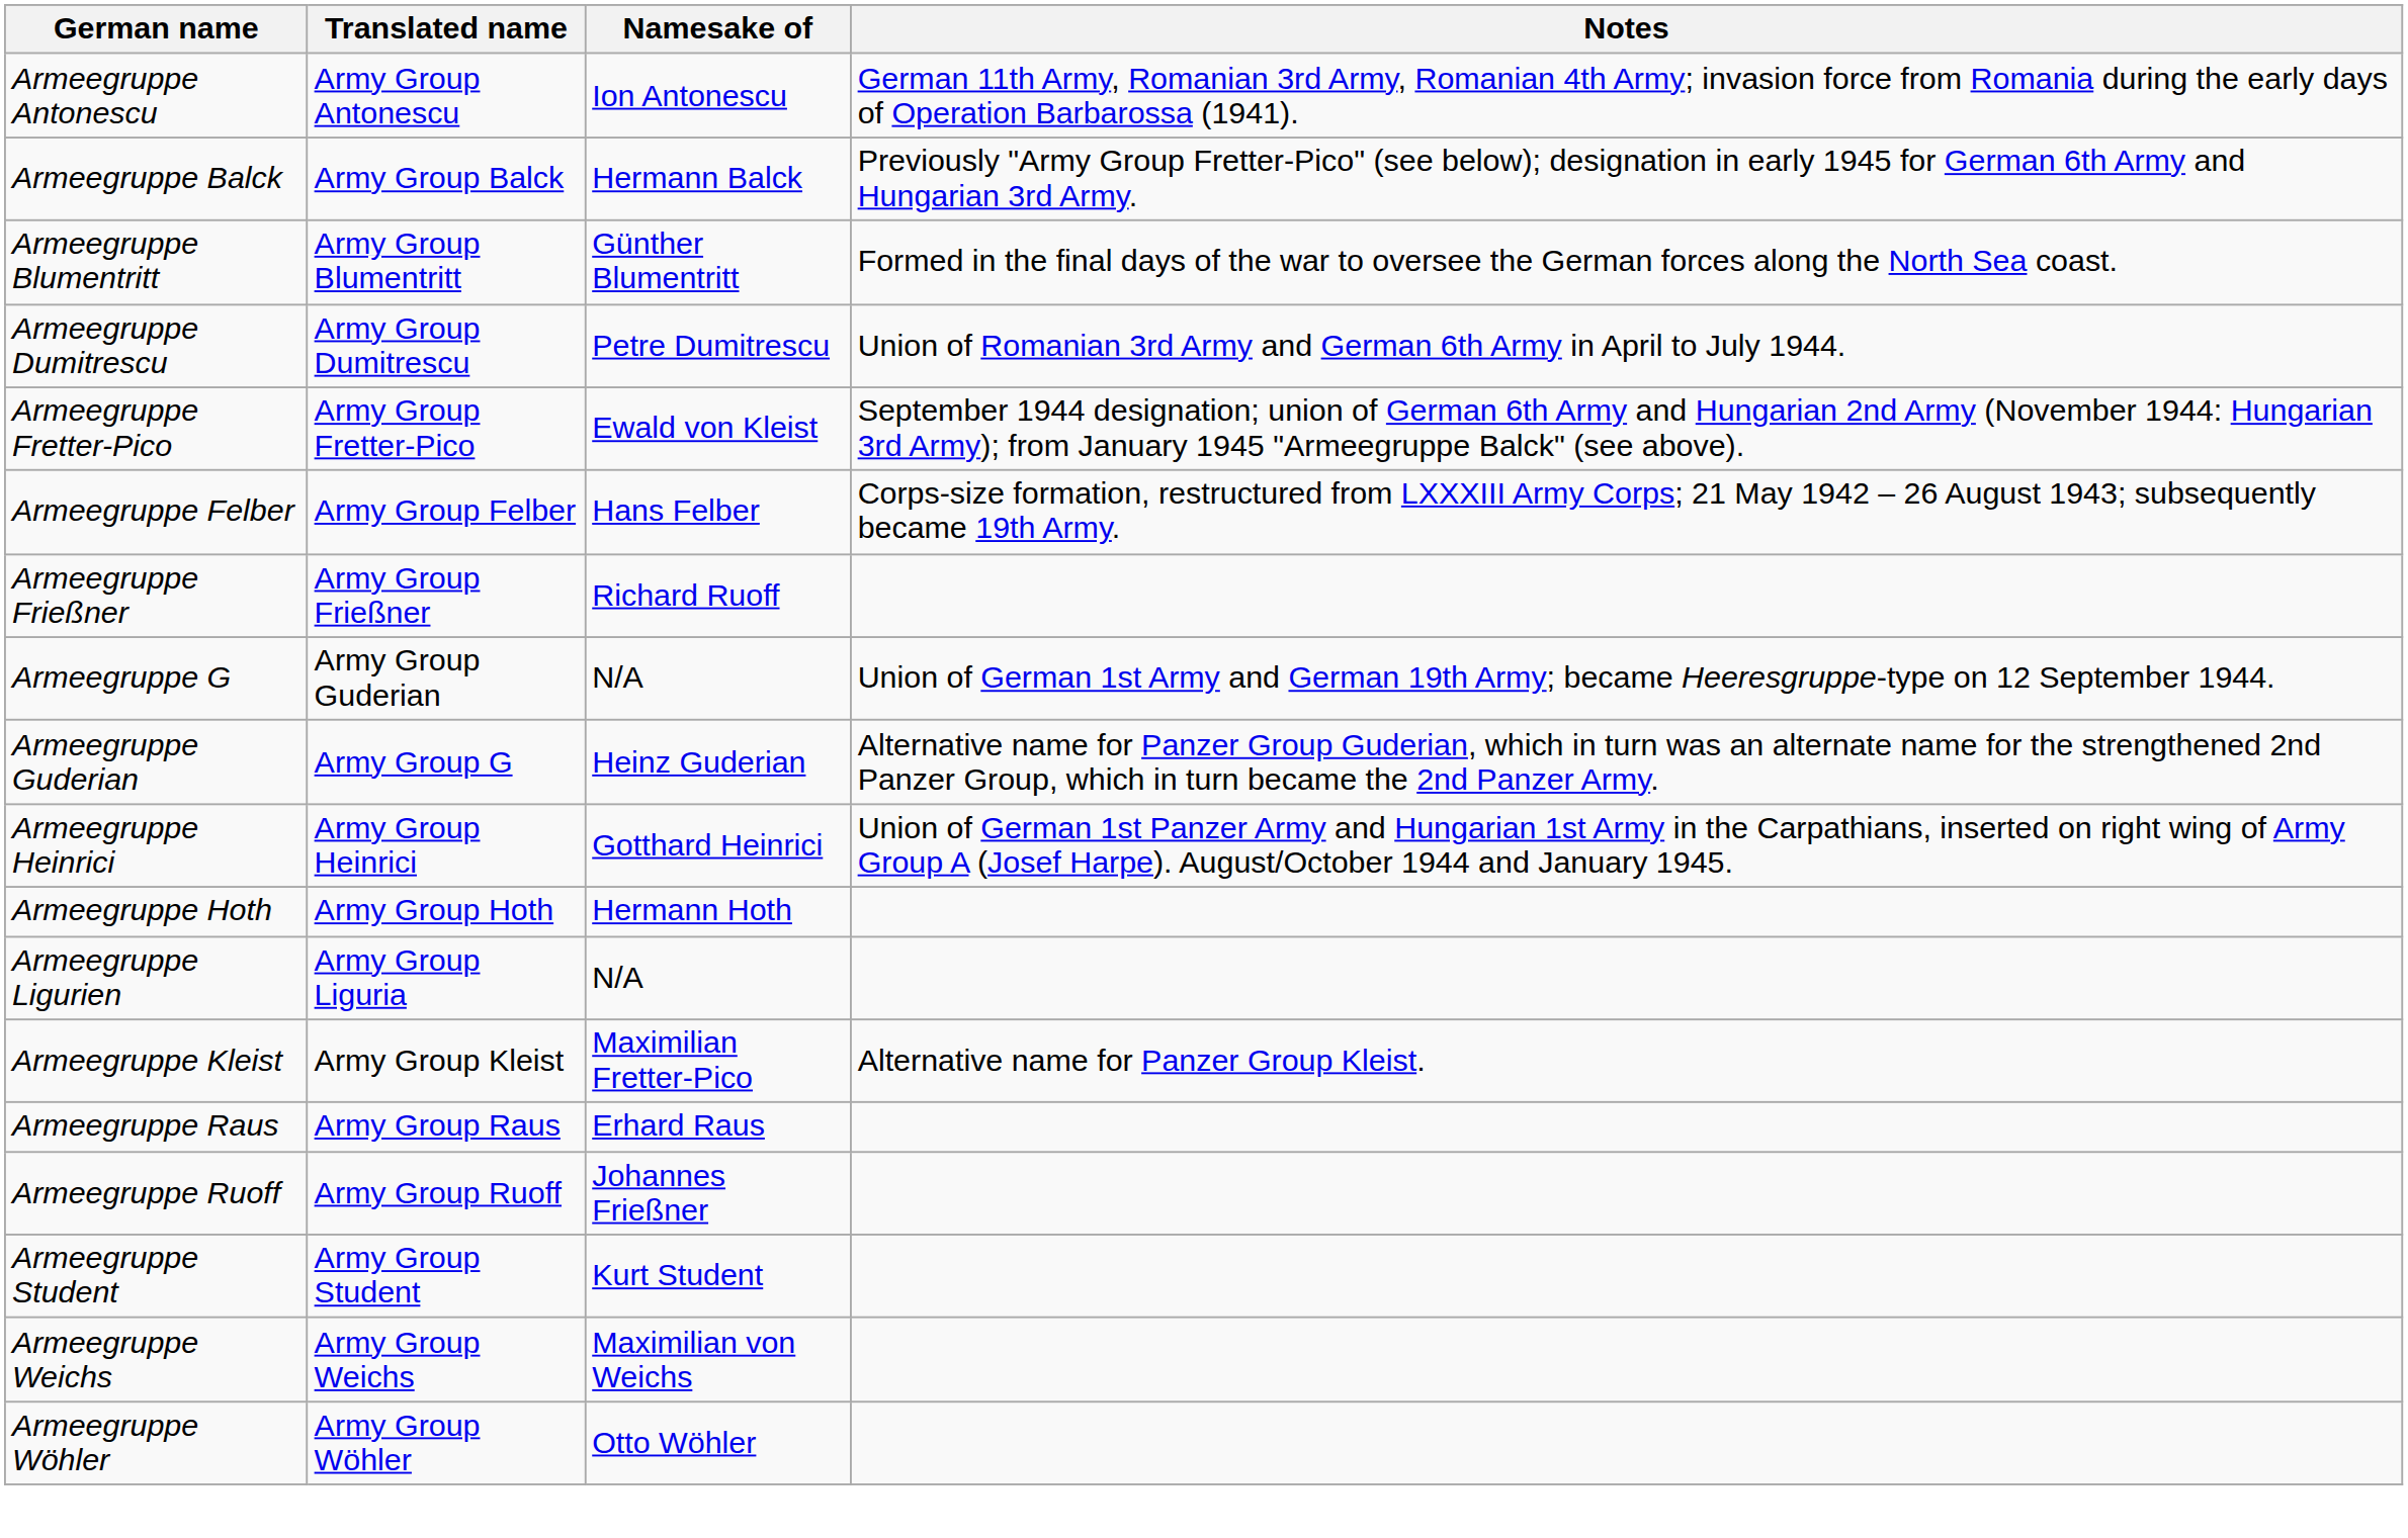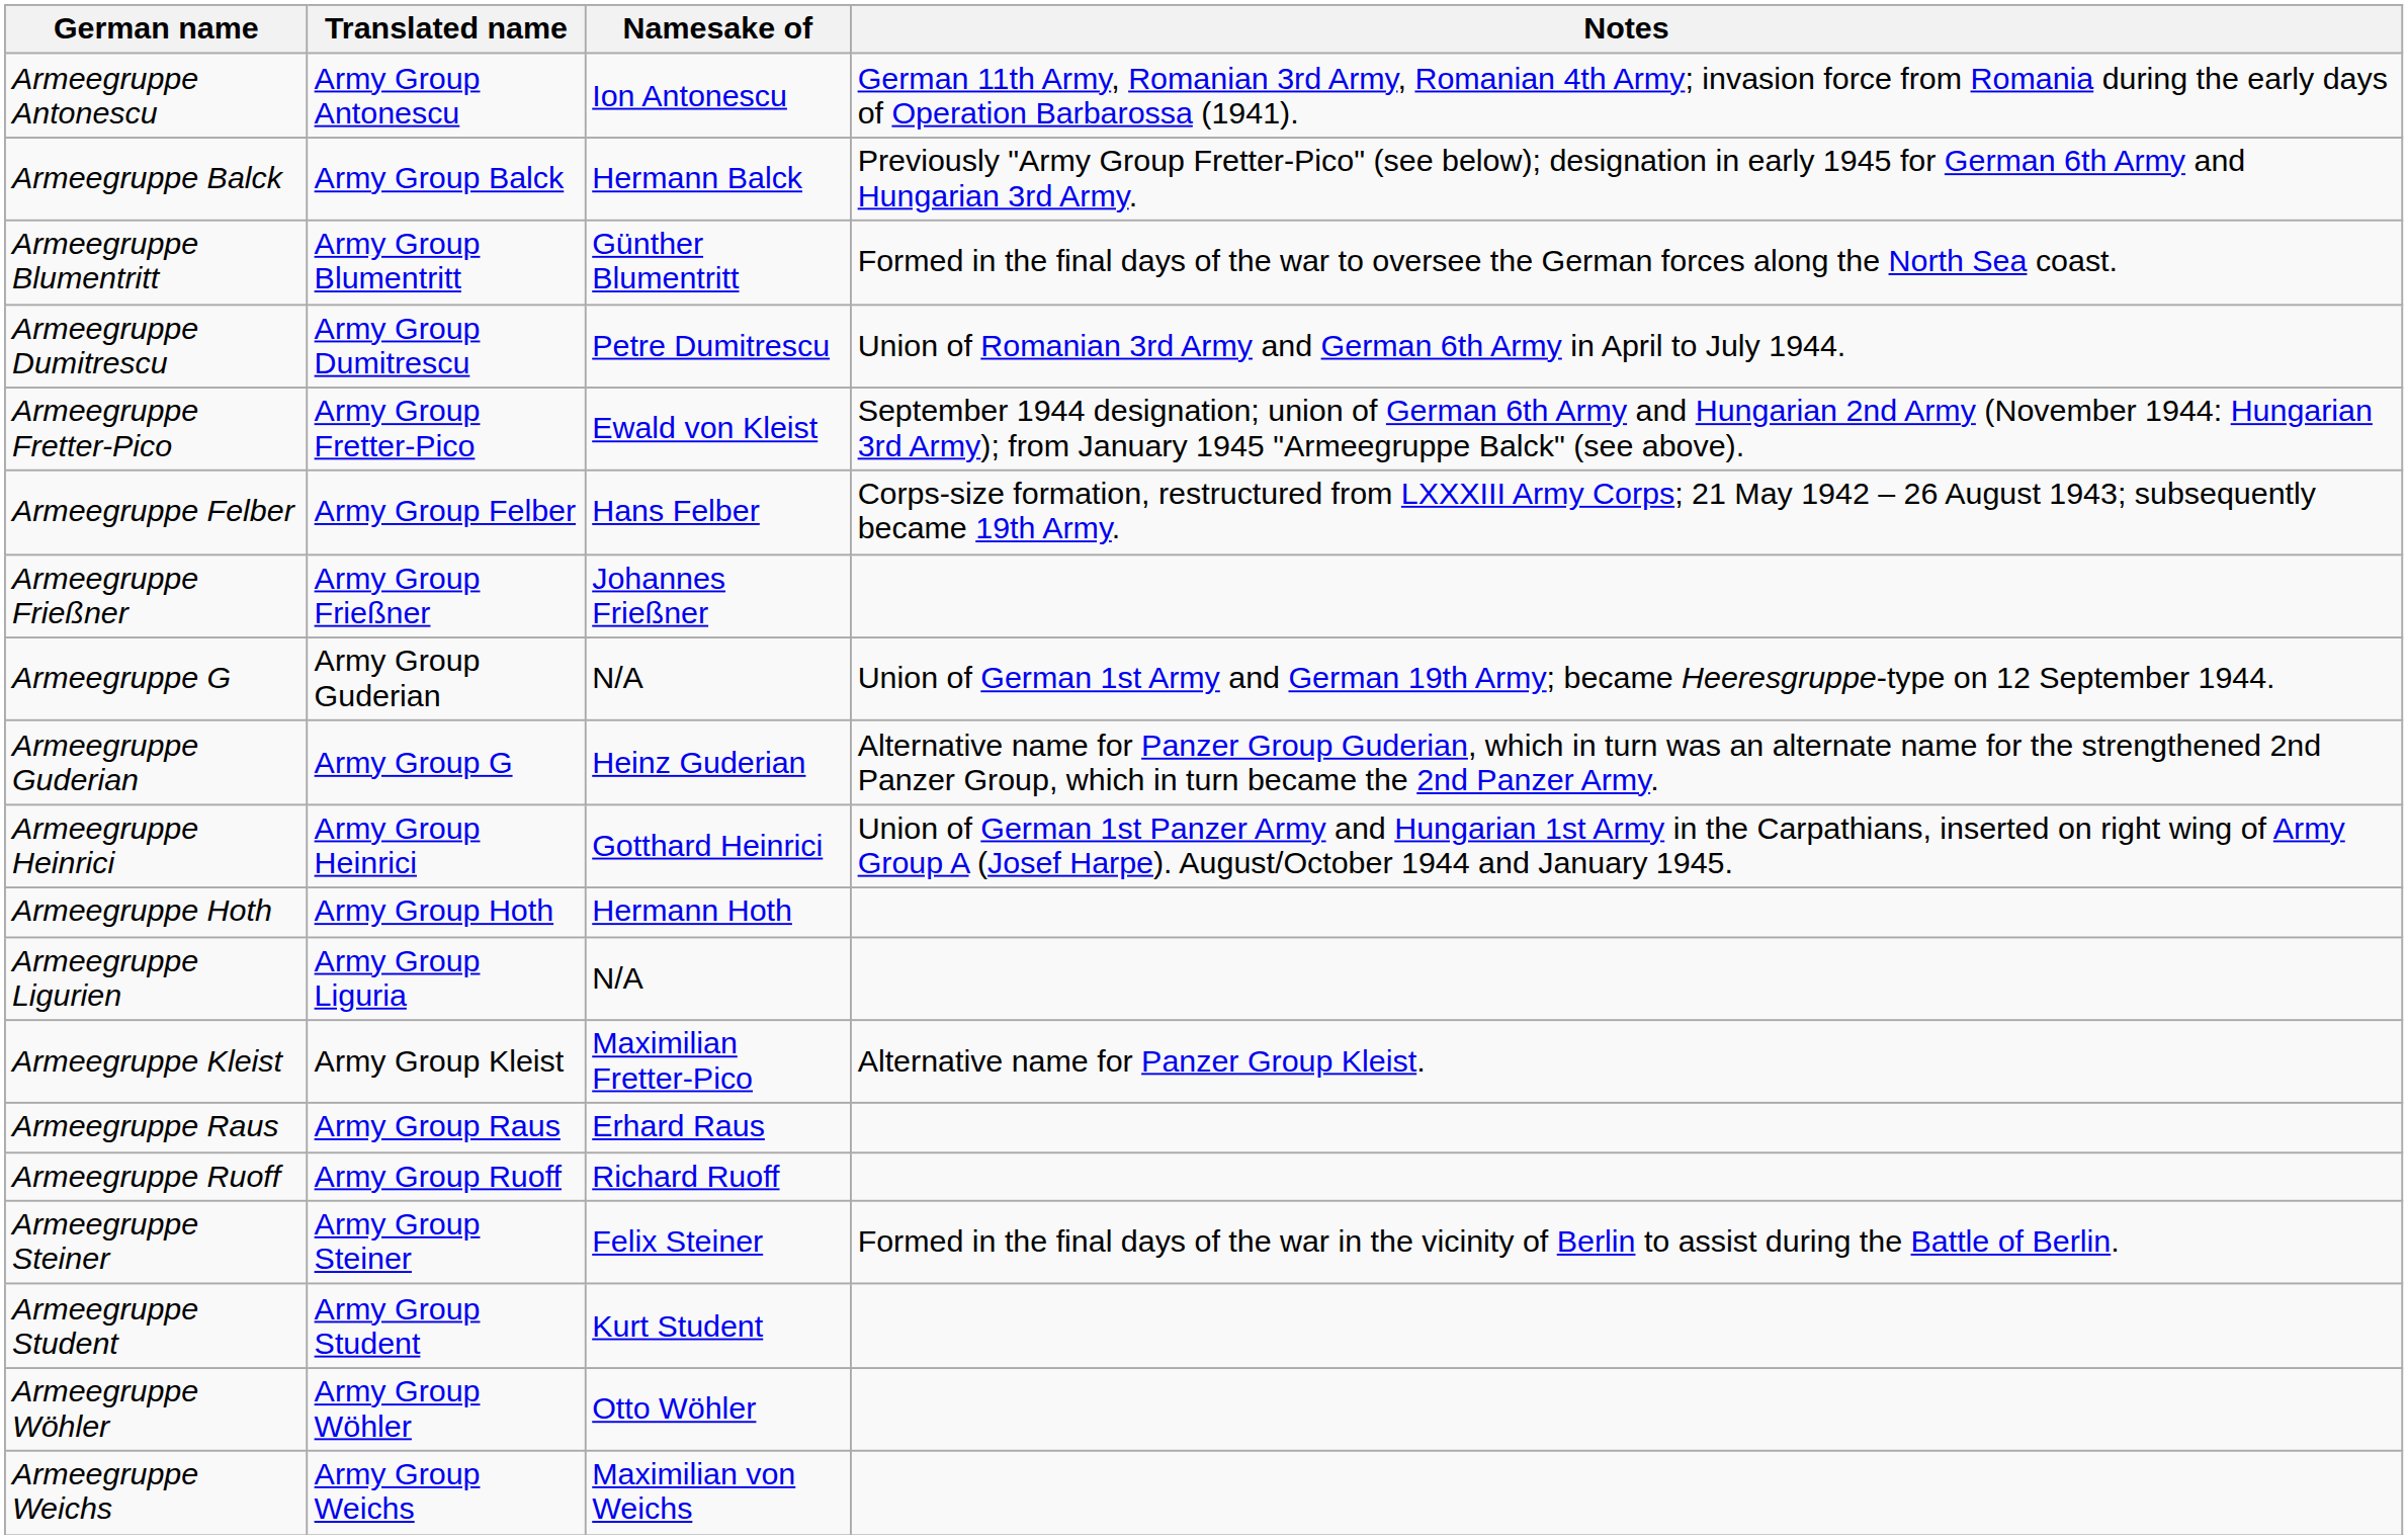Armeegruppe Frießner | Namesake of: Richard Ruoff -> Johannes Frießner
Armeegruppe Ruoff | Namesake of: Johannes Frießner -> Richard Ruoff
+ row: Armeegruppe Steiner | Army Group Steiner | Felix Steiner | Formed in the final days of the war in the vicinity of Berlin to assist during the Battle of Berlin.
rows swapped: Armeegruppe Weichs <-> Armeegruppe Wöhler
